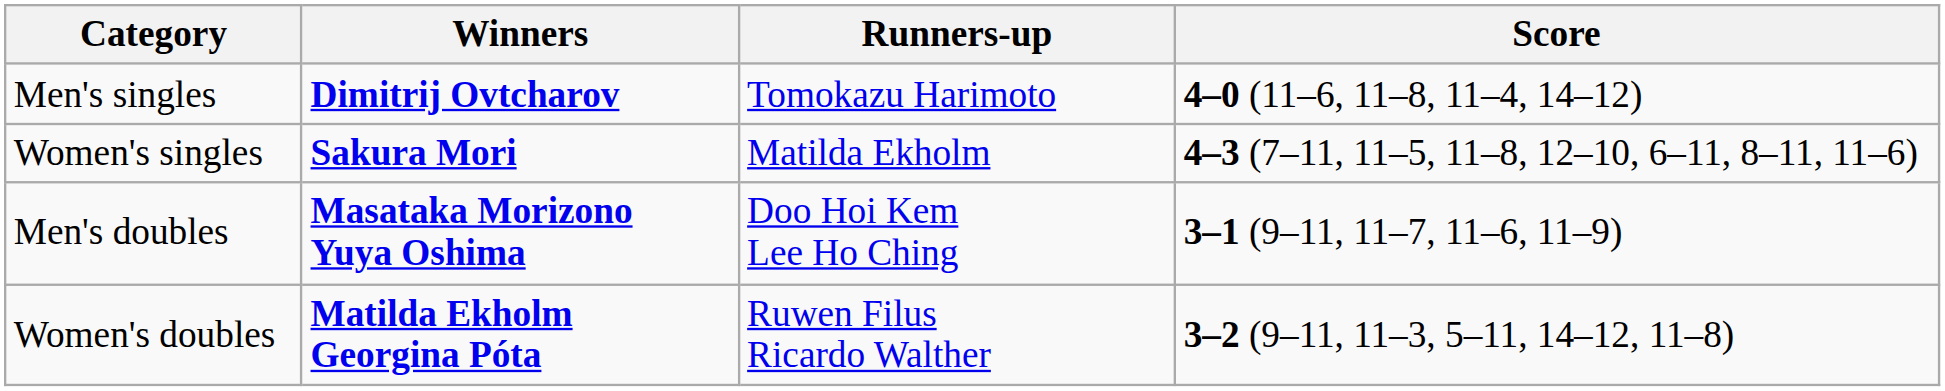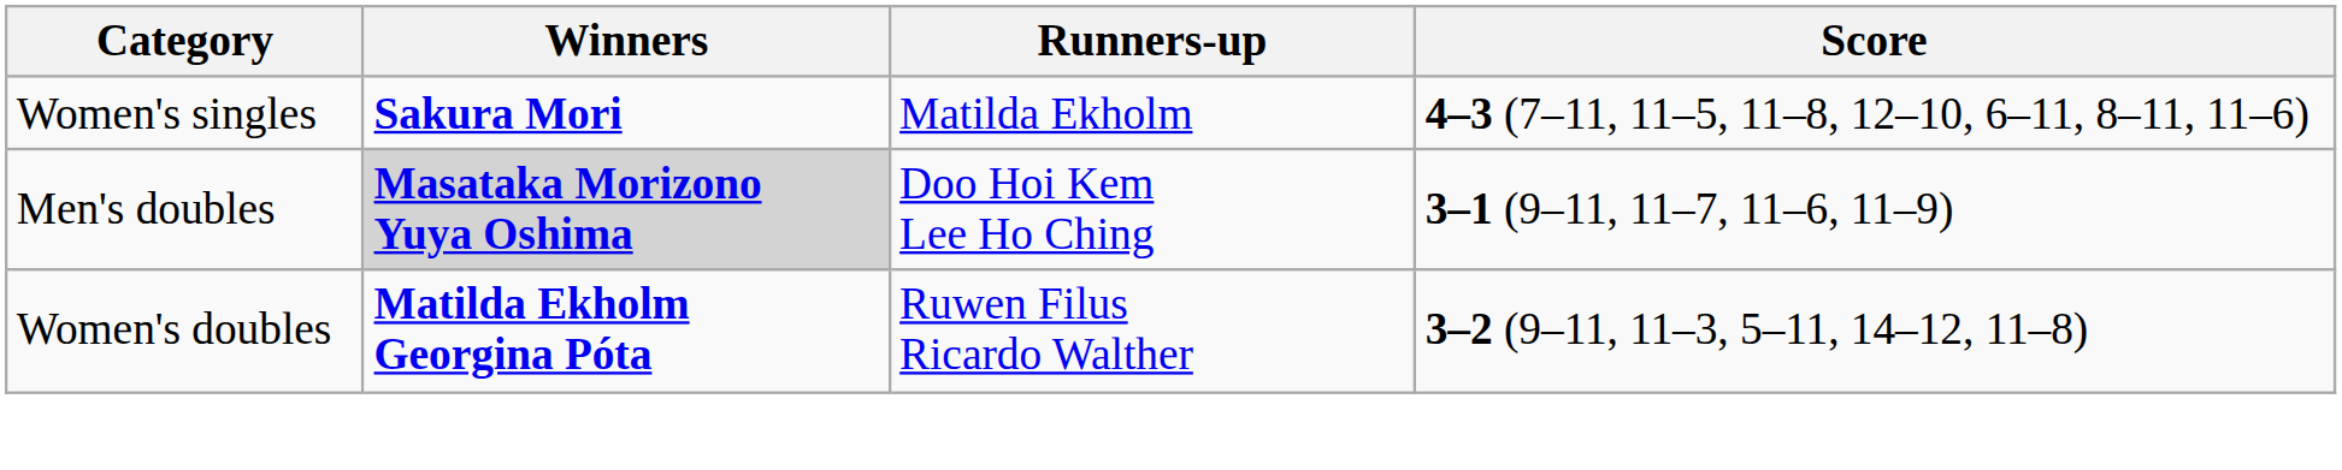- row: Men's singles | Dimitrij Ovtcharov | Tomokazu Harimoto | 4–0 (11–6, 11–8, 11–4, 14–12)
Men's doubles | Winners: no background -> lightgrey background
